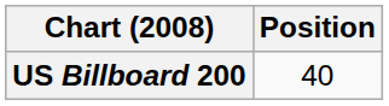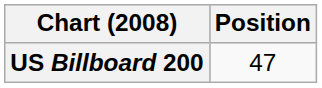US Billboard 200 | Position: 40 -> 47
